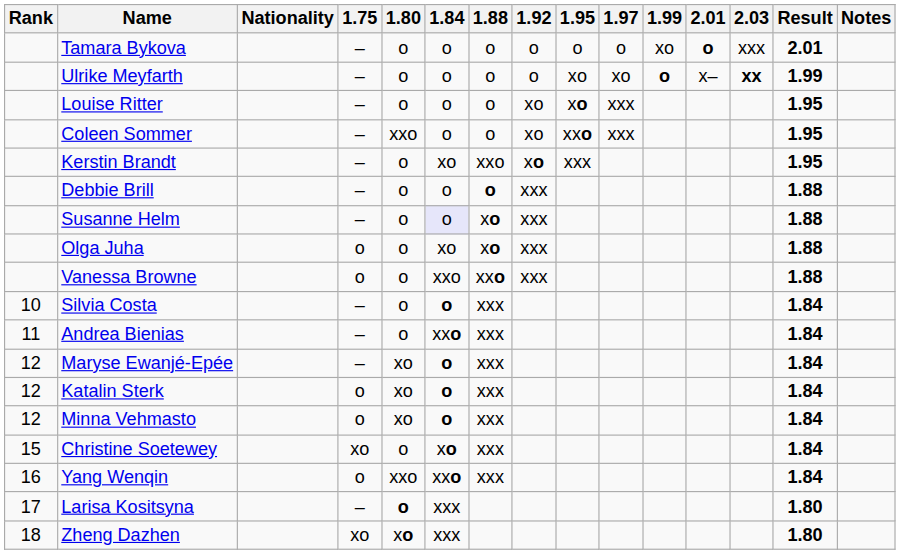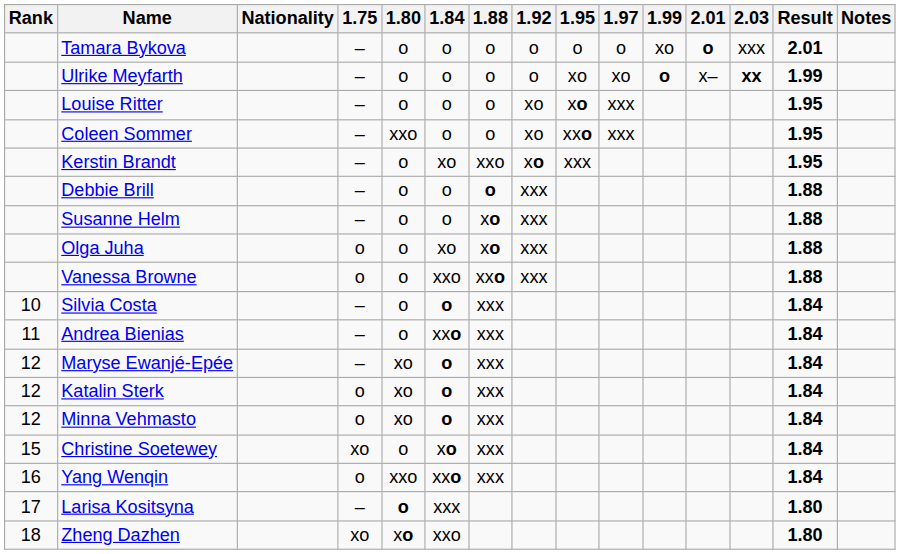Susanne Helm | 1.84: lavender background -> no background
Zheng Dazhen | 1.84: xxx -> xxo
